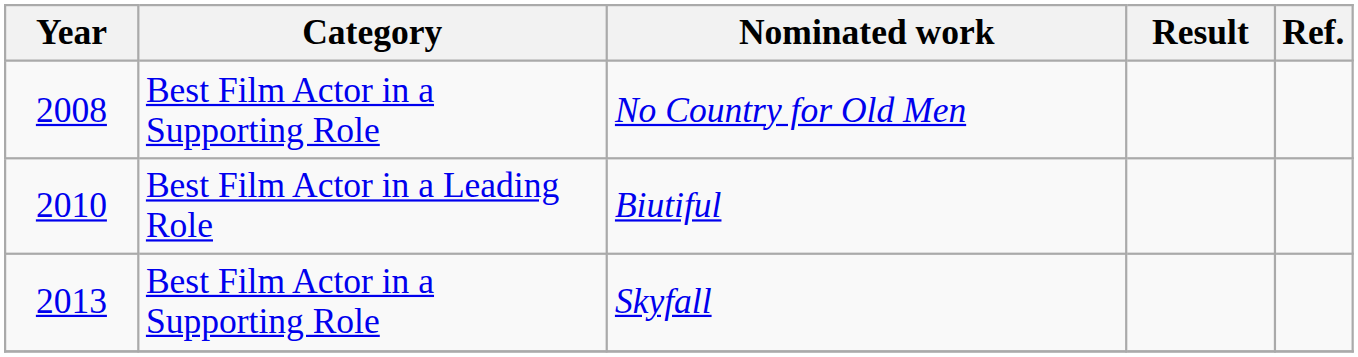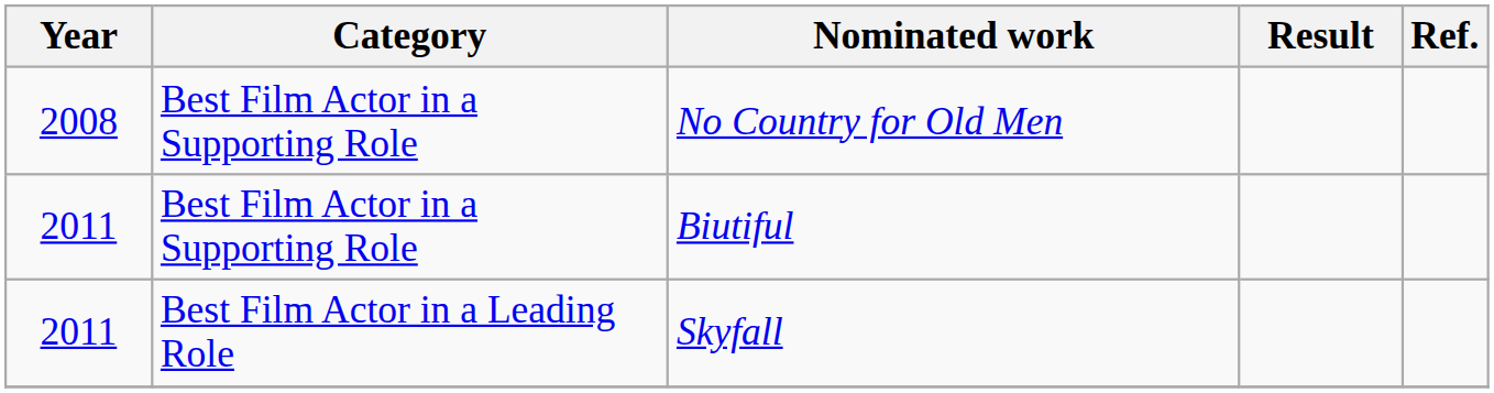Biutiful | Year: 2010 -> 2011
Biutiful | Category: Best Film Actor in a Leading Role -> Best Film Actor in a Supporting Role
Skyfall | Year: 2013 -> 2011
Skyfall | Category: Best Film Actor in a Supporting Role -> Best Film Actor in a Leading Role
